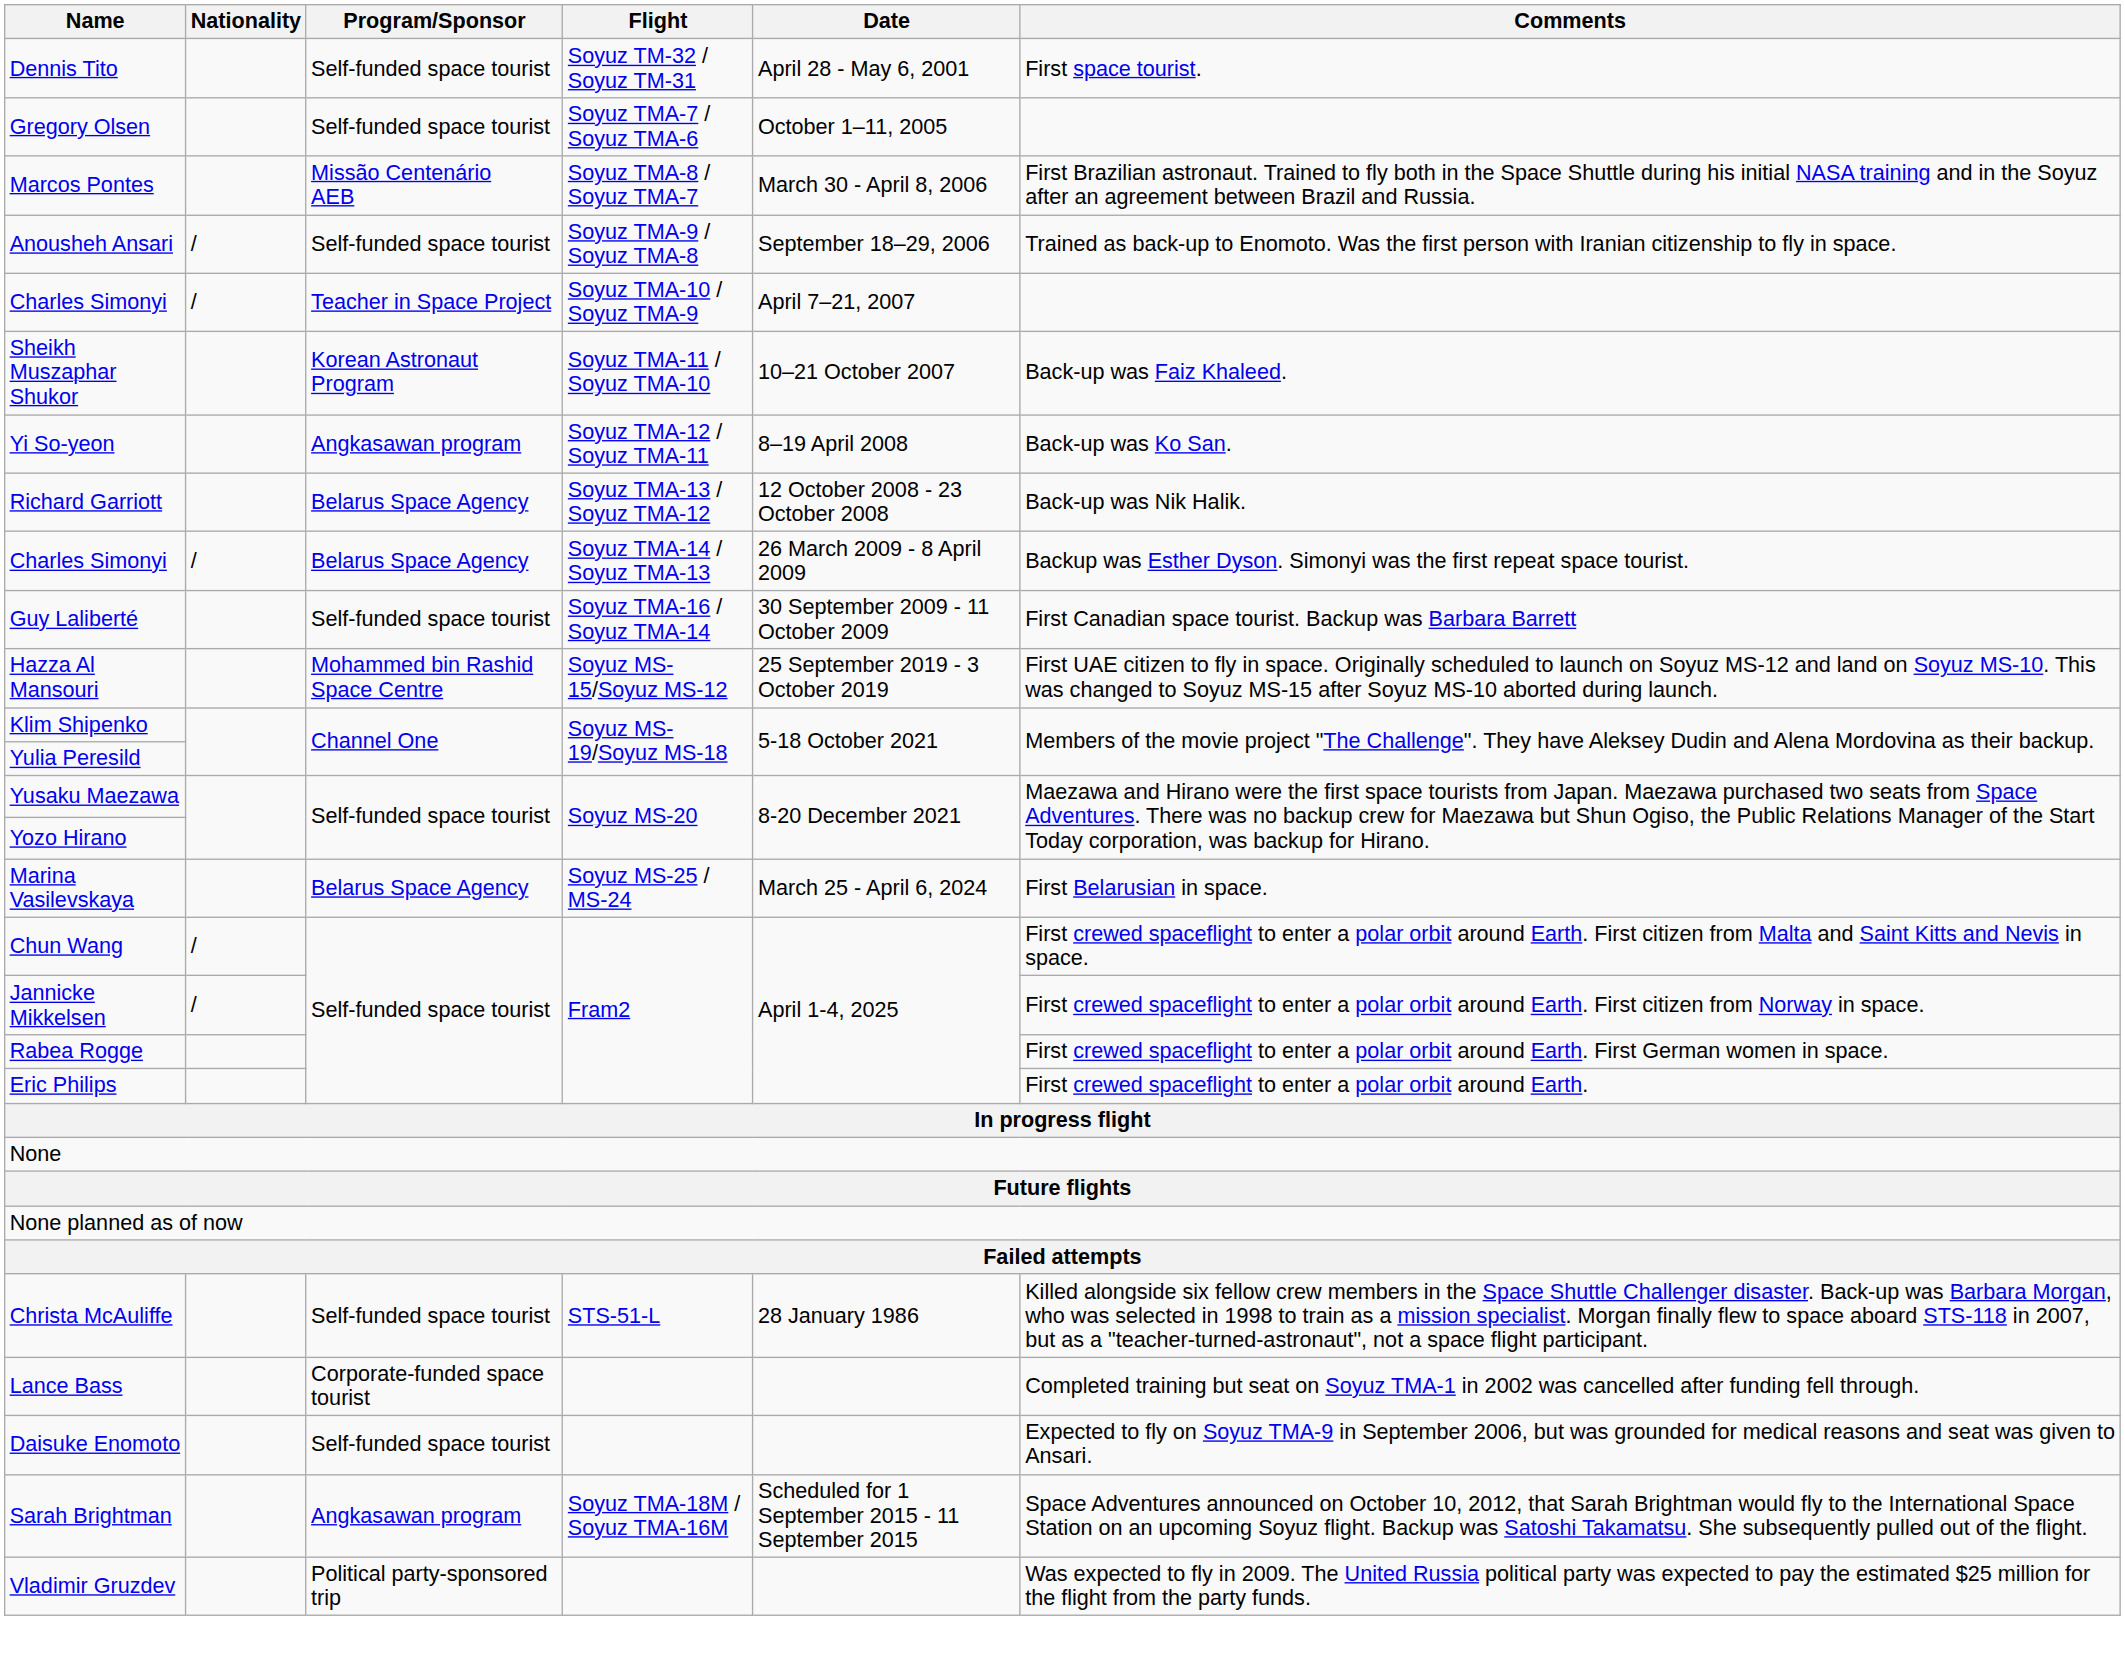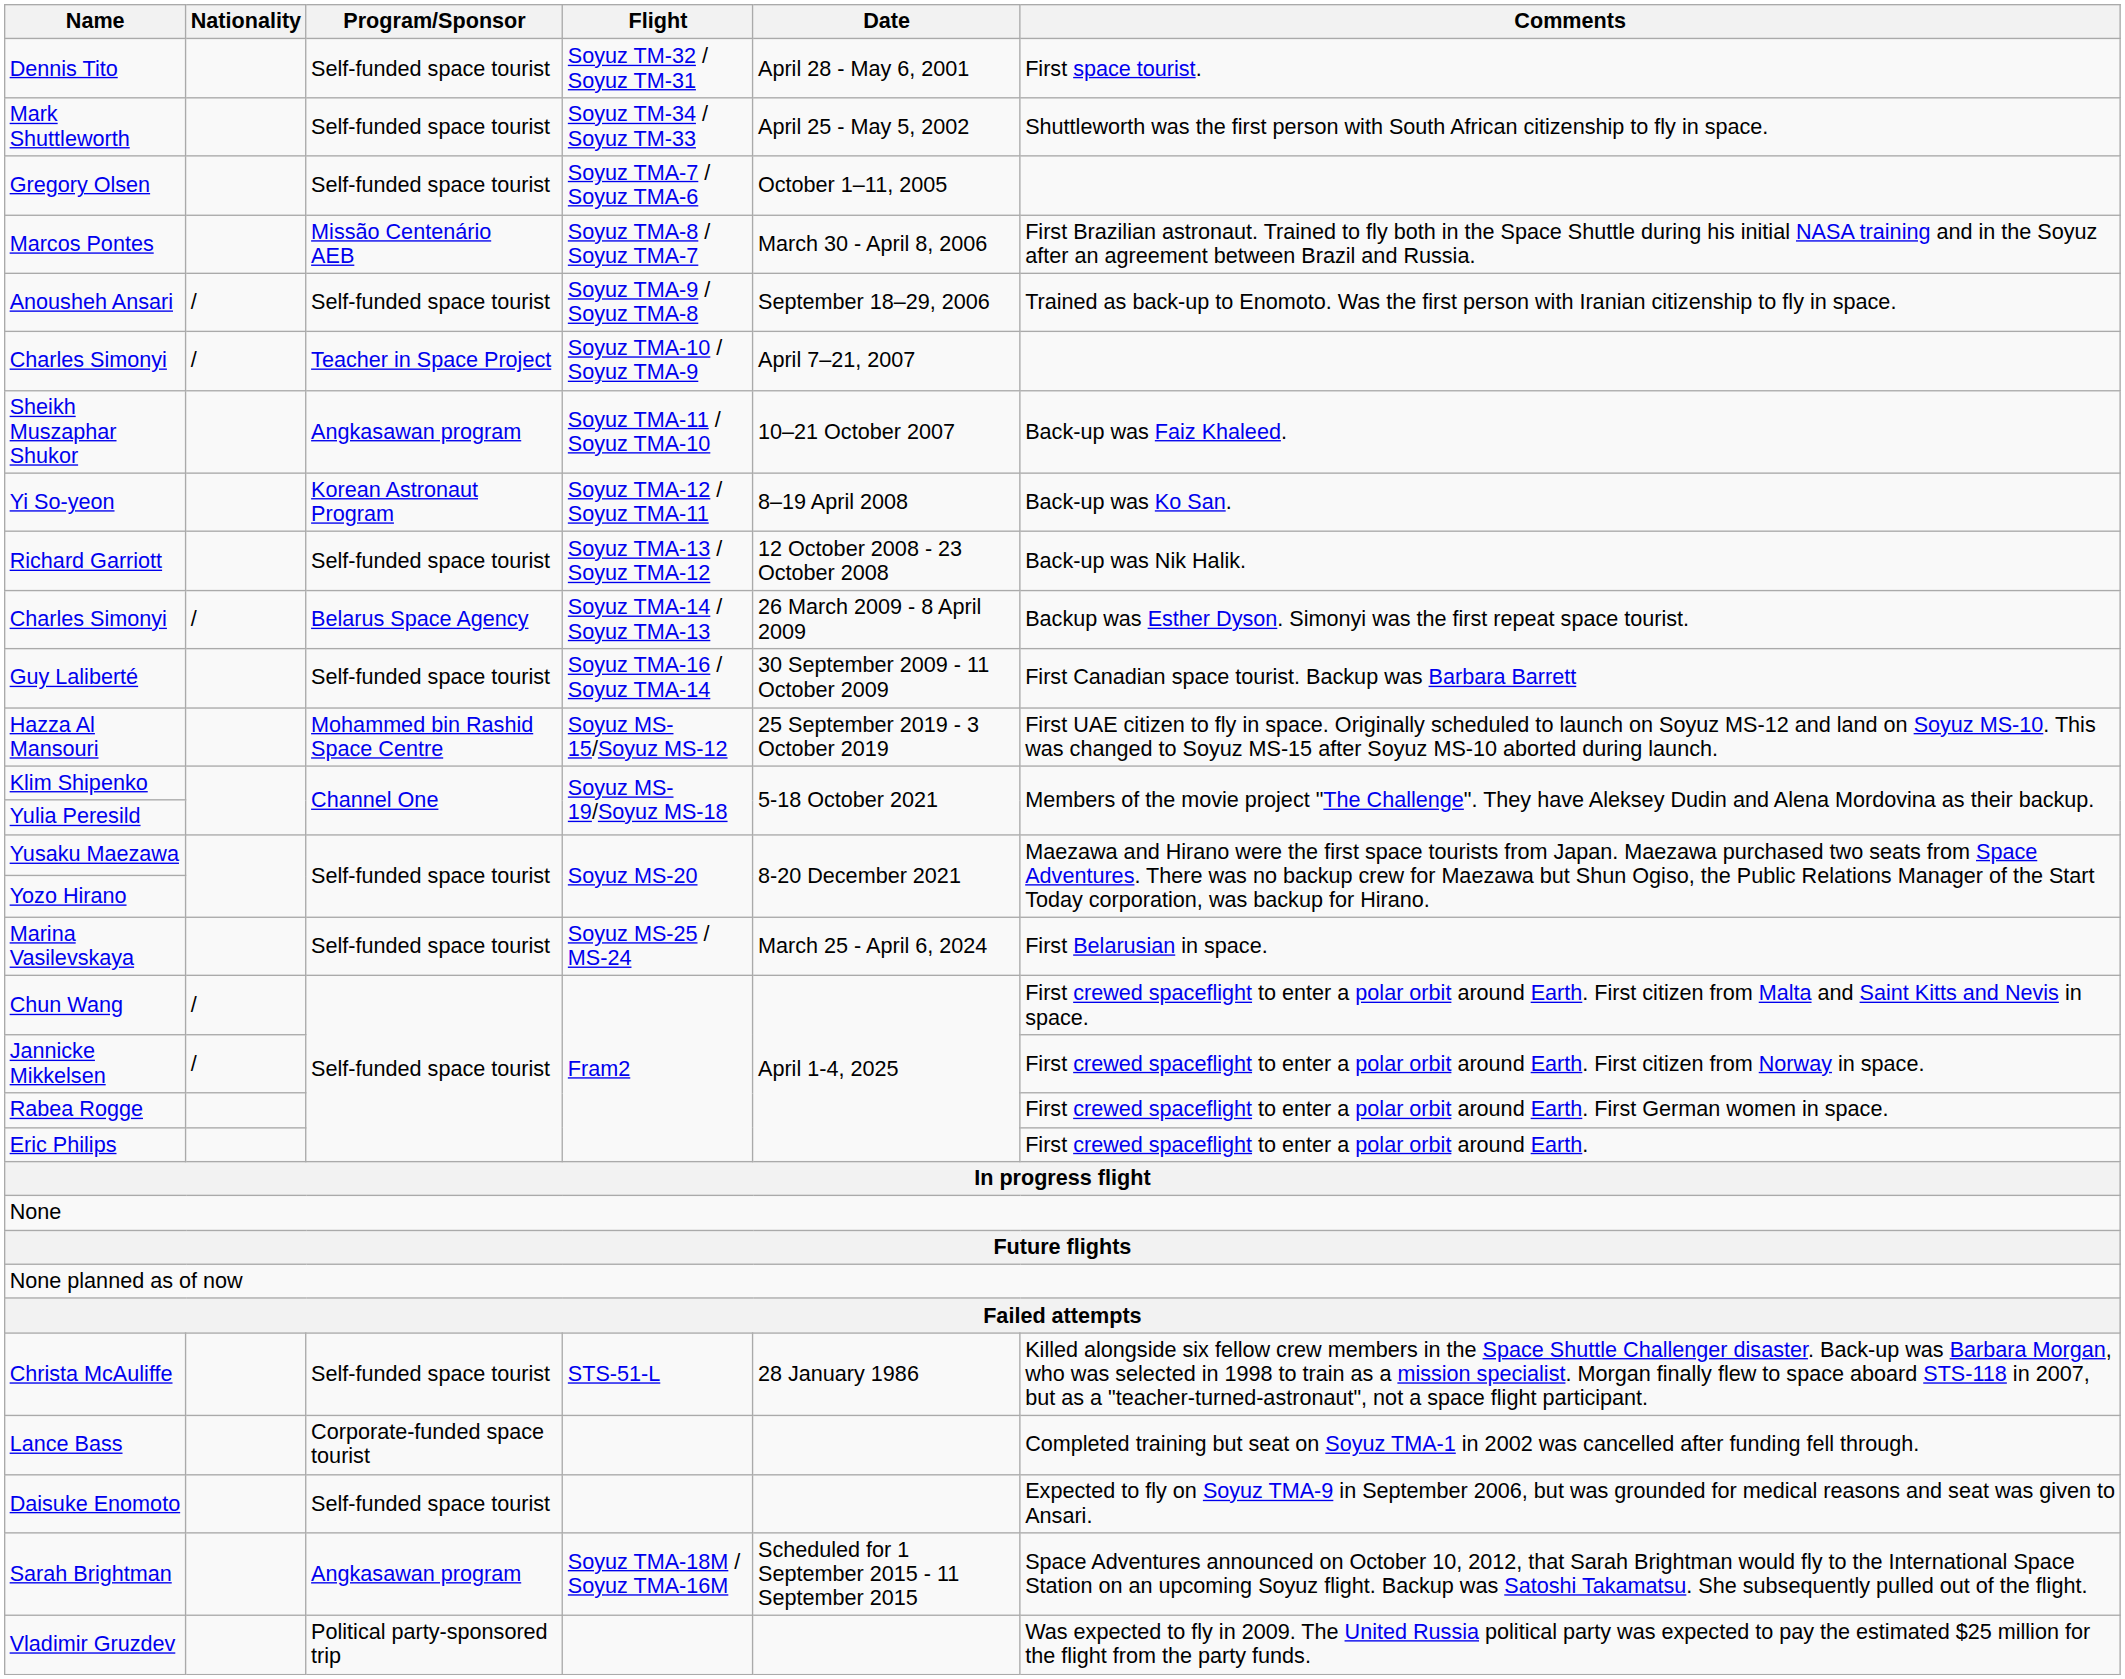+ row: Mark Shuttleworth | Self-funded space tourist | Soyuz TM-34 / Soyuz TM-33 | April 25 - May 5, 2002 | Shuttleworth was the first person with South African citizenship to fly in space.
Sheikh Muszaphar Shukor | Program/Sponsor: Korean Astronaut Program -> Angkasawan program
Yi So-yeon | Program/Sponsor: Angkasawan program -> Korean Astronaut Program
Richard Garriott | Program/Sponsor: Belarus Space Agency -> Self-funded space tourist
Marina Vasilevskaya | Program/Sponsor: Belarus Space Agency -> Self-funded space tourist
